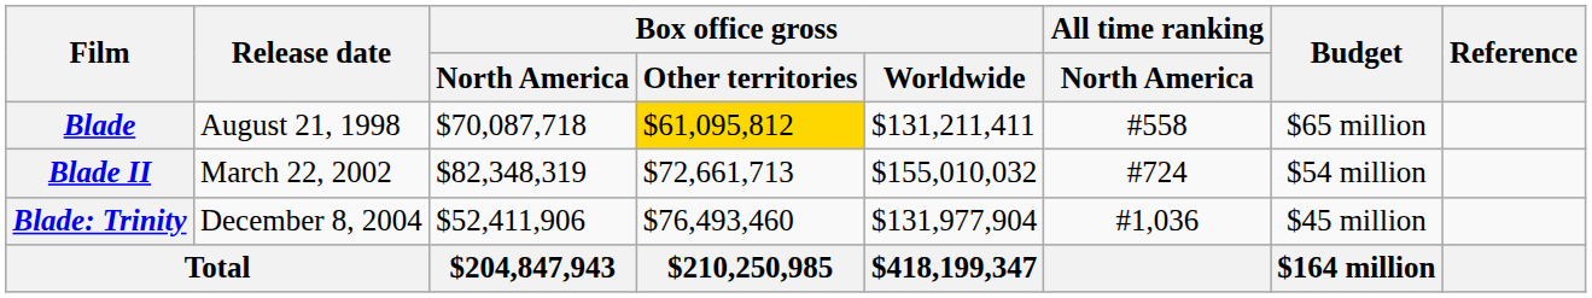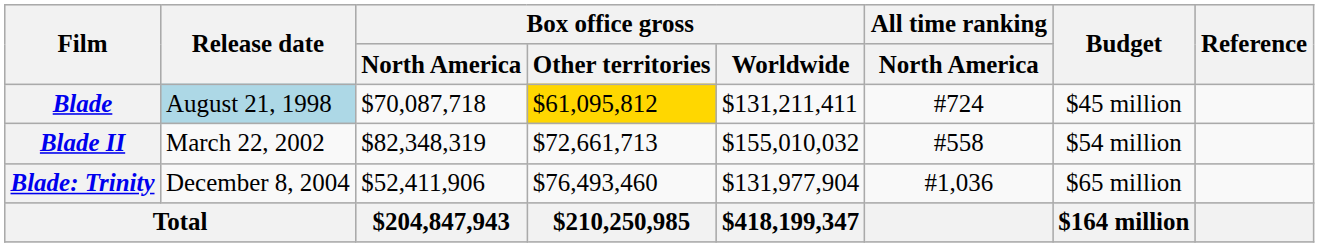Blade | Release date: no background -> lightblue background
Blade | All time ranking / North America: #558 -> #724
Blade | Budget: $65 million -> $45 million
Blade II | All time ranking / North America: #724 -> #558
Blade: Trinity | Budget: $45 million -> $65 million
